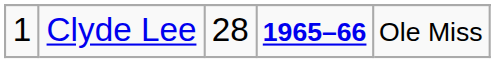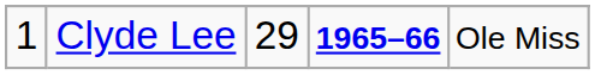Clyde Lee | column 3: 28 -> 29
